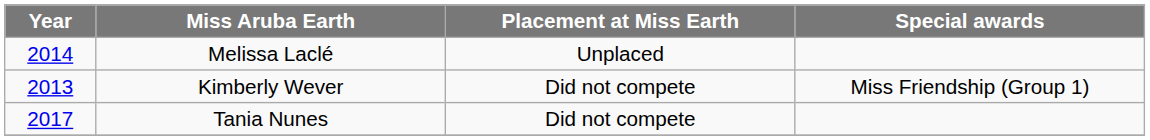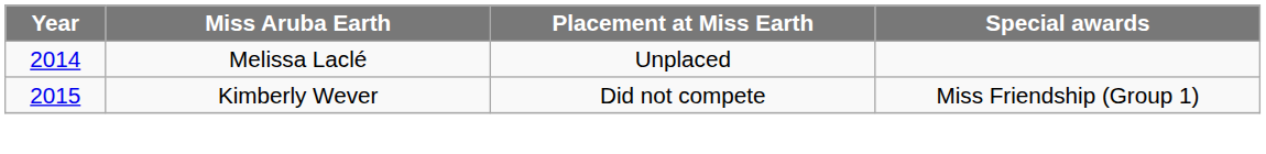Kimberly Wever | Year: 2013 -> 2015
- row: 2017 | Tania Nunes | Did not compete
